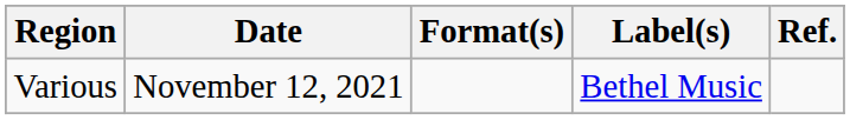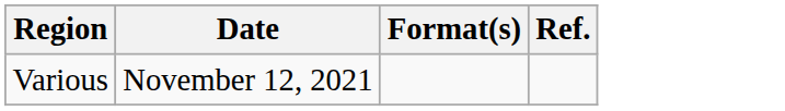- column: Label(s) | Bethel Music
